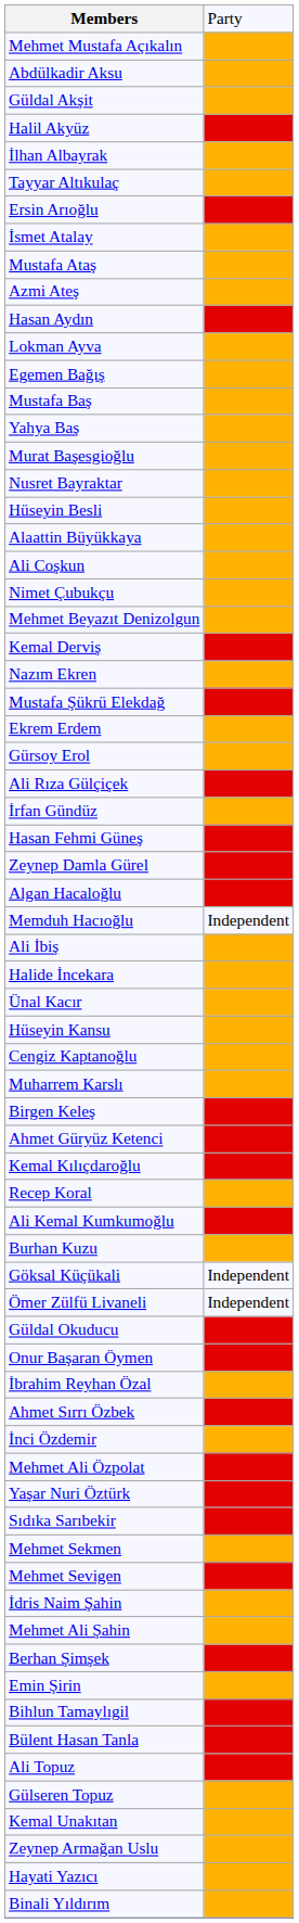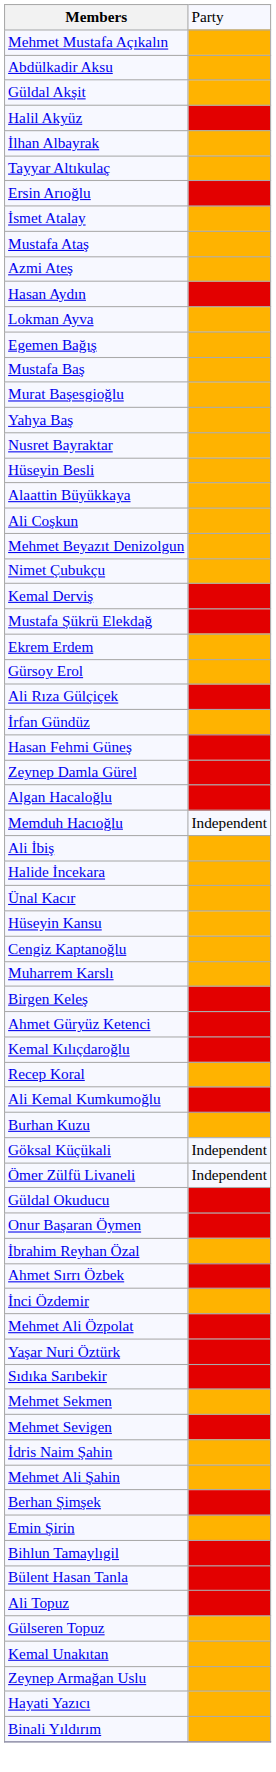rows swapped: Yahya Baş <-> Murat Başesgioğlu
rows swapped: Nimet Çubukçu <-> Mehmet Beyazıt Denizolgun
- row: Nazım Ekren
